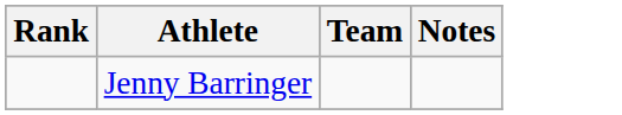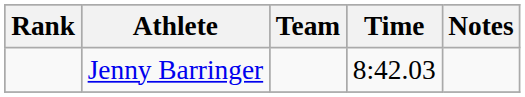+ column: Time | 8:42.03
